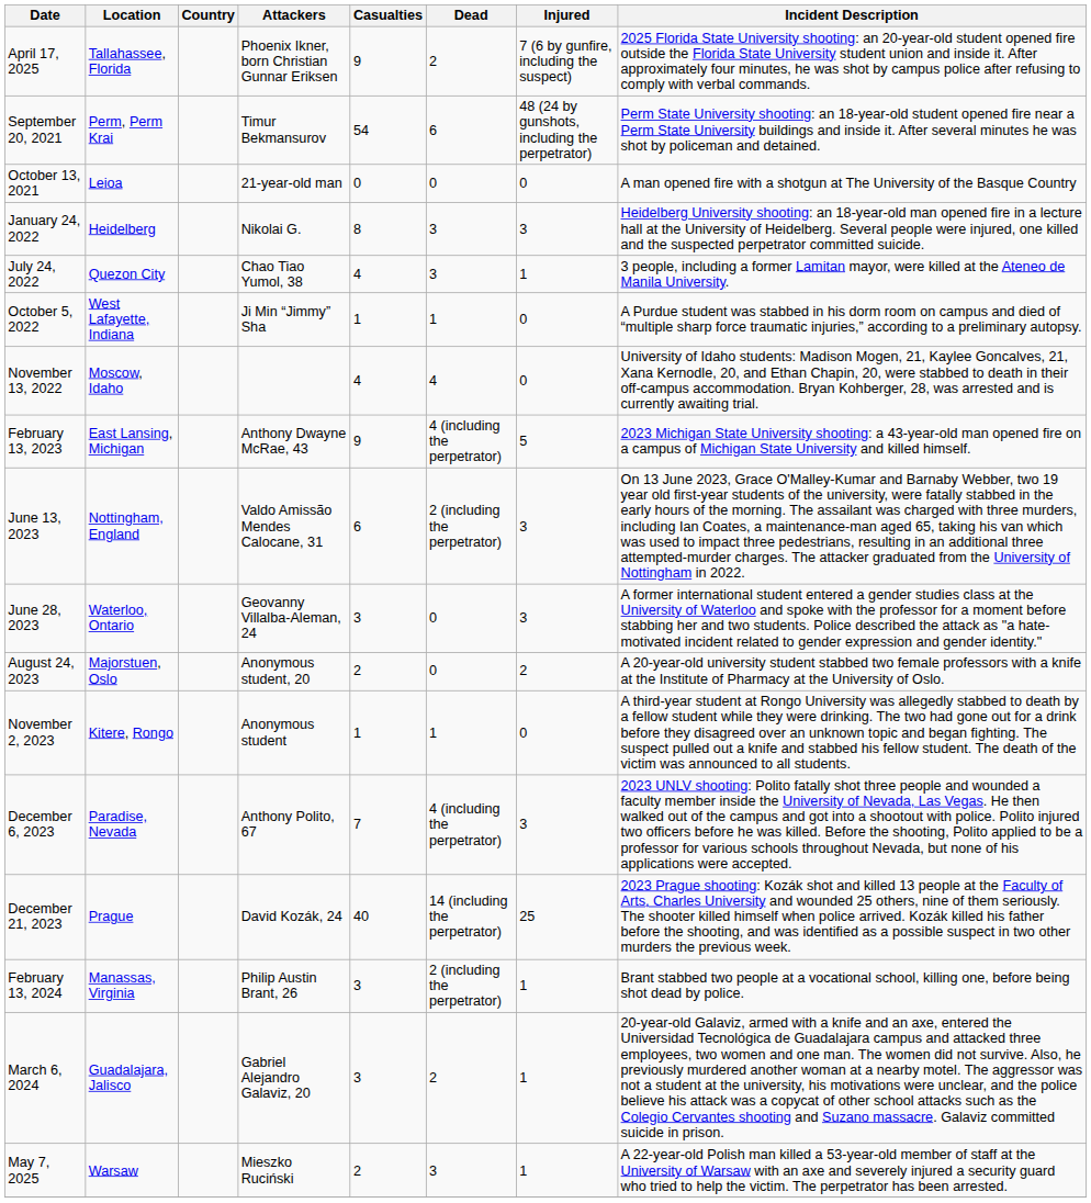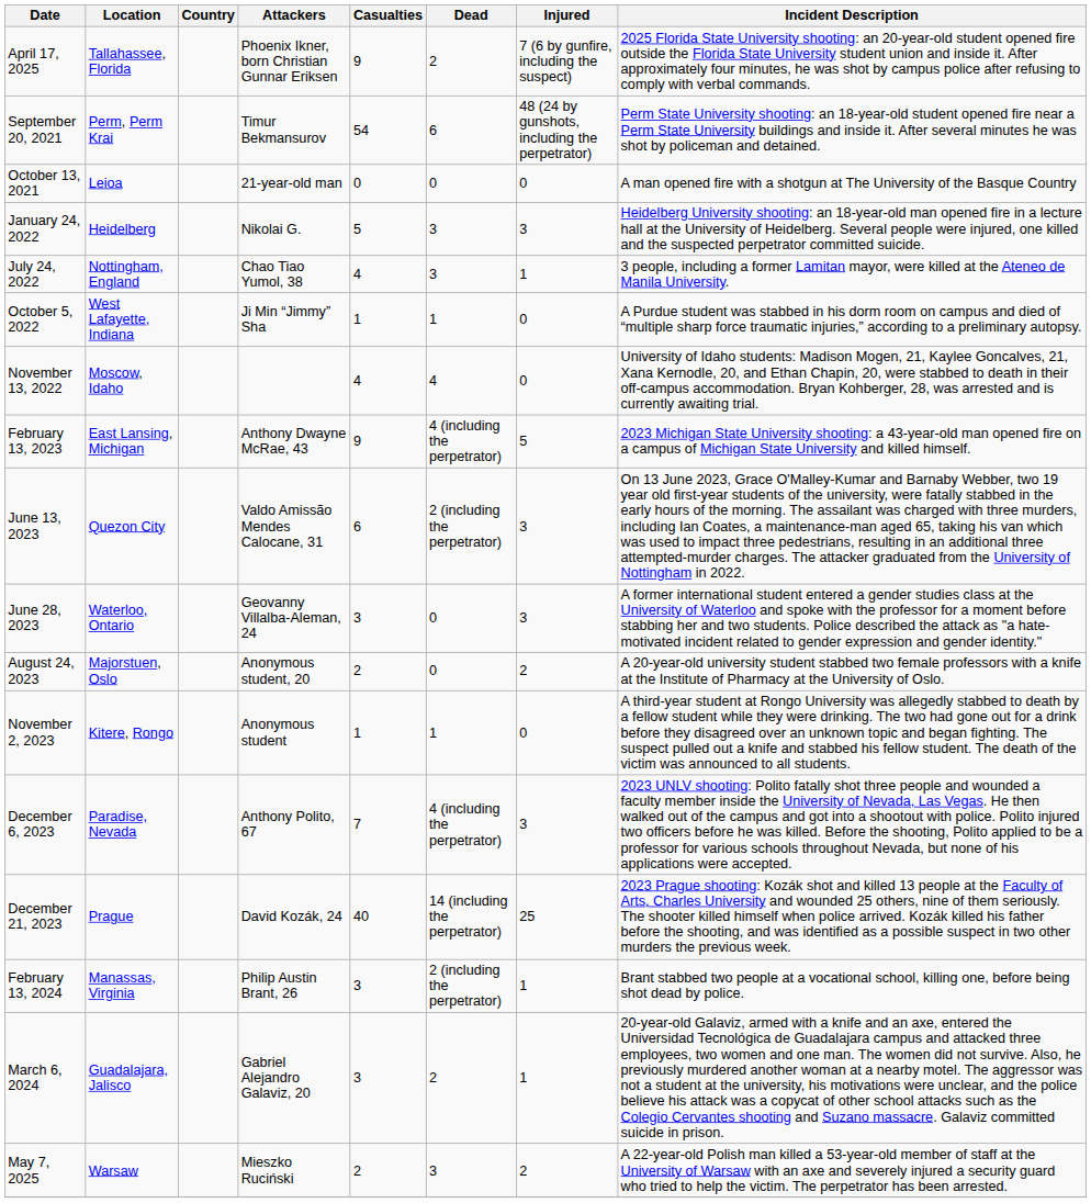January 24, 2022 | Casualties: 8 -> 5
July 24, 2022 | Location: Quezon City -> Nottingham, England
June 13, 2023 | Location: Nottingham, England -> Quezon City
May 7, 2025 | Injured: 1 -> 2
